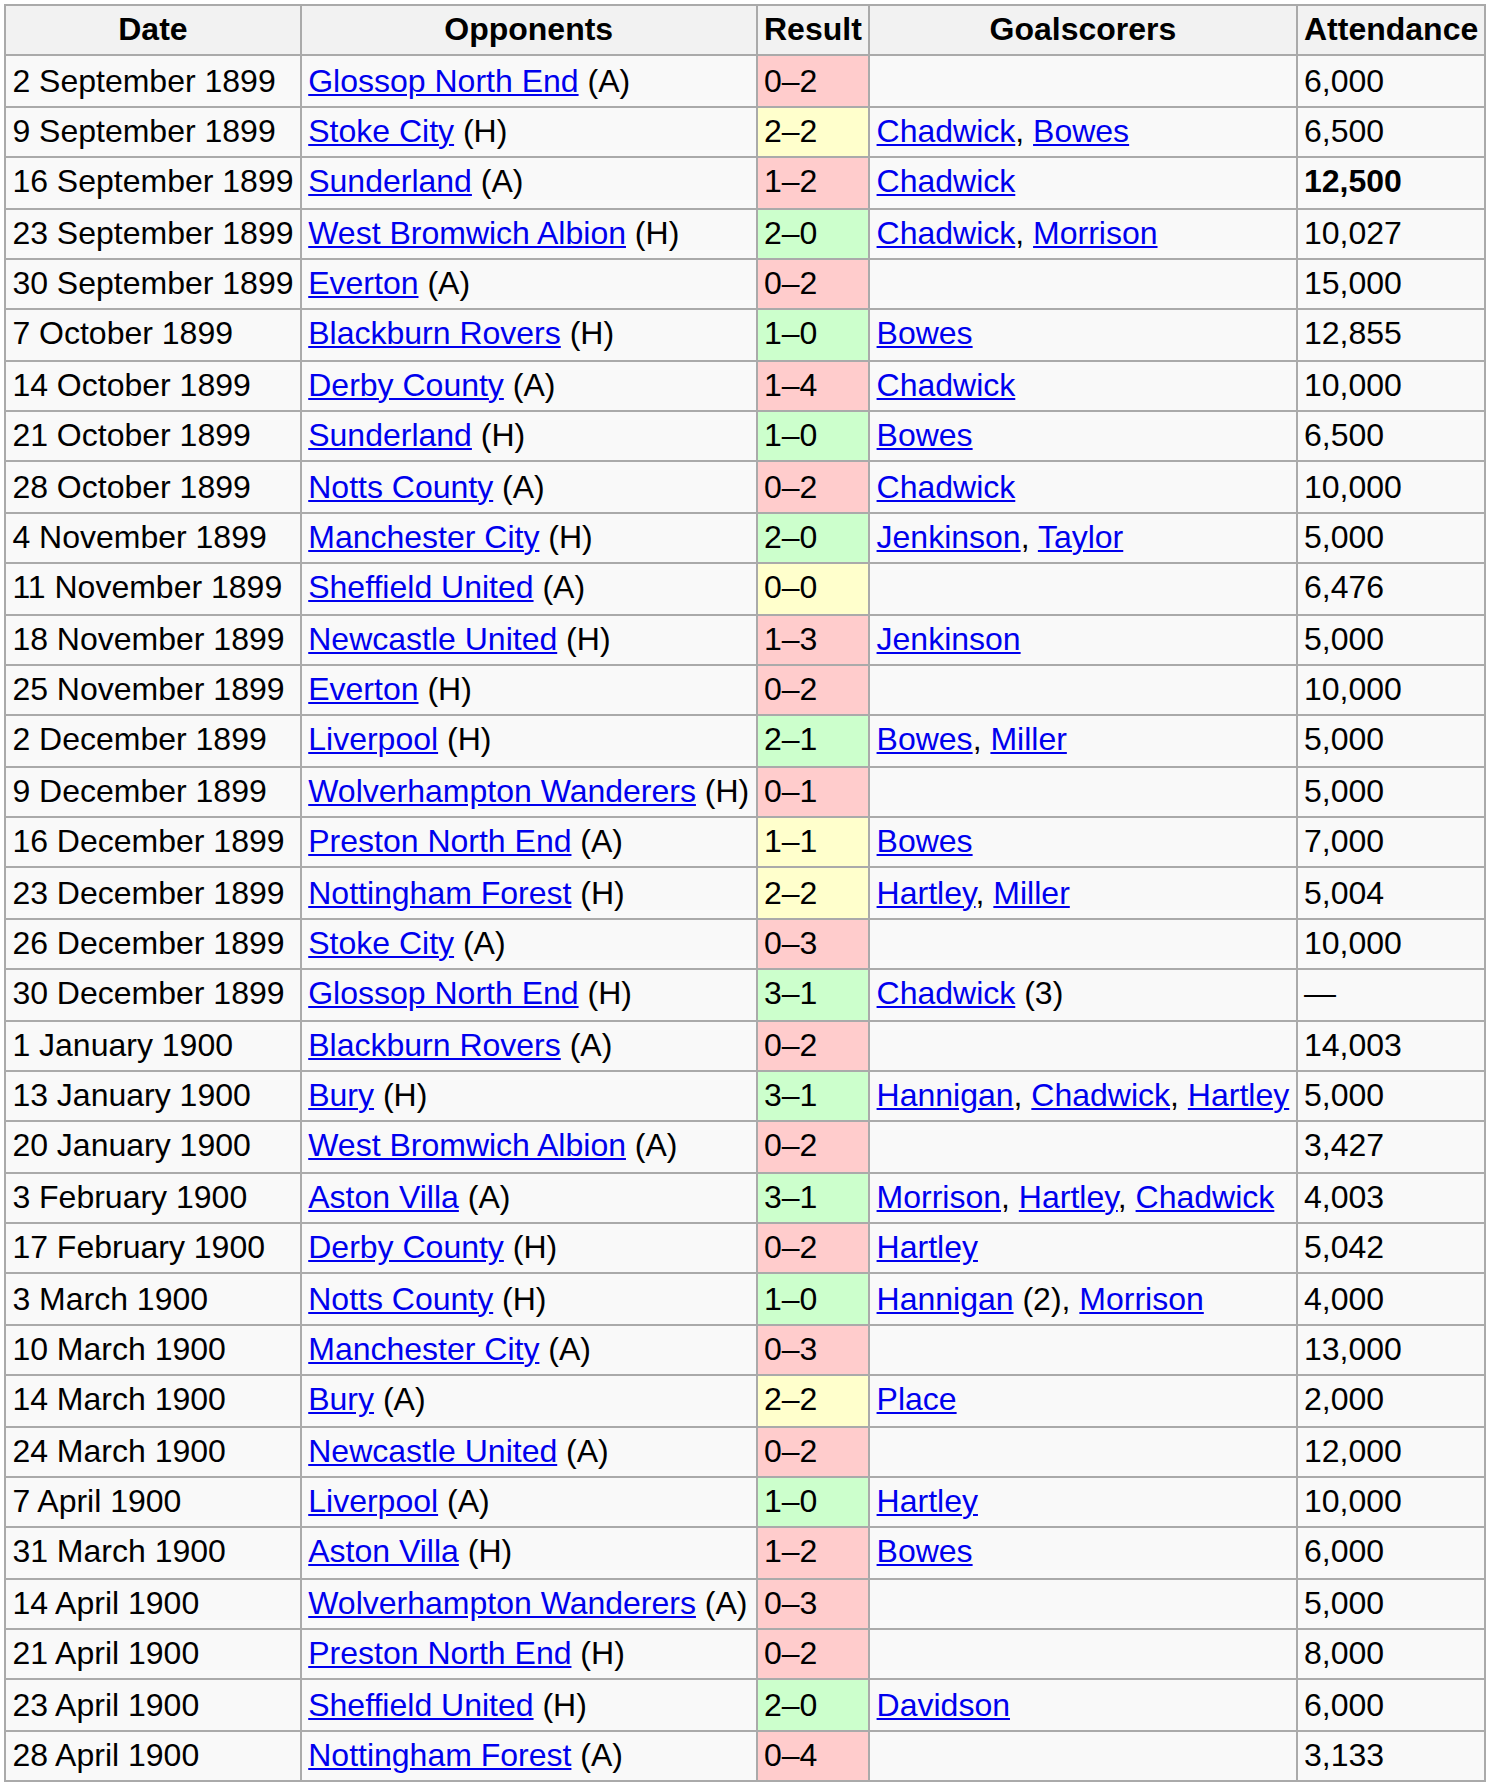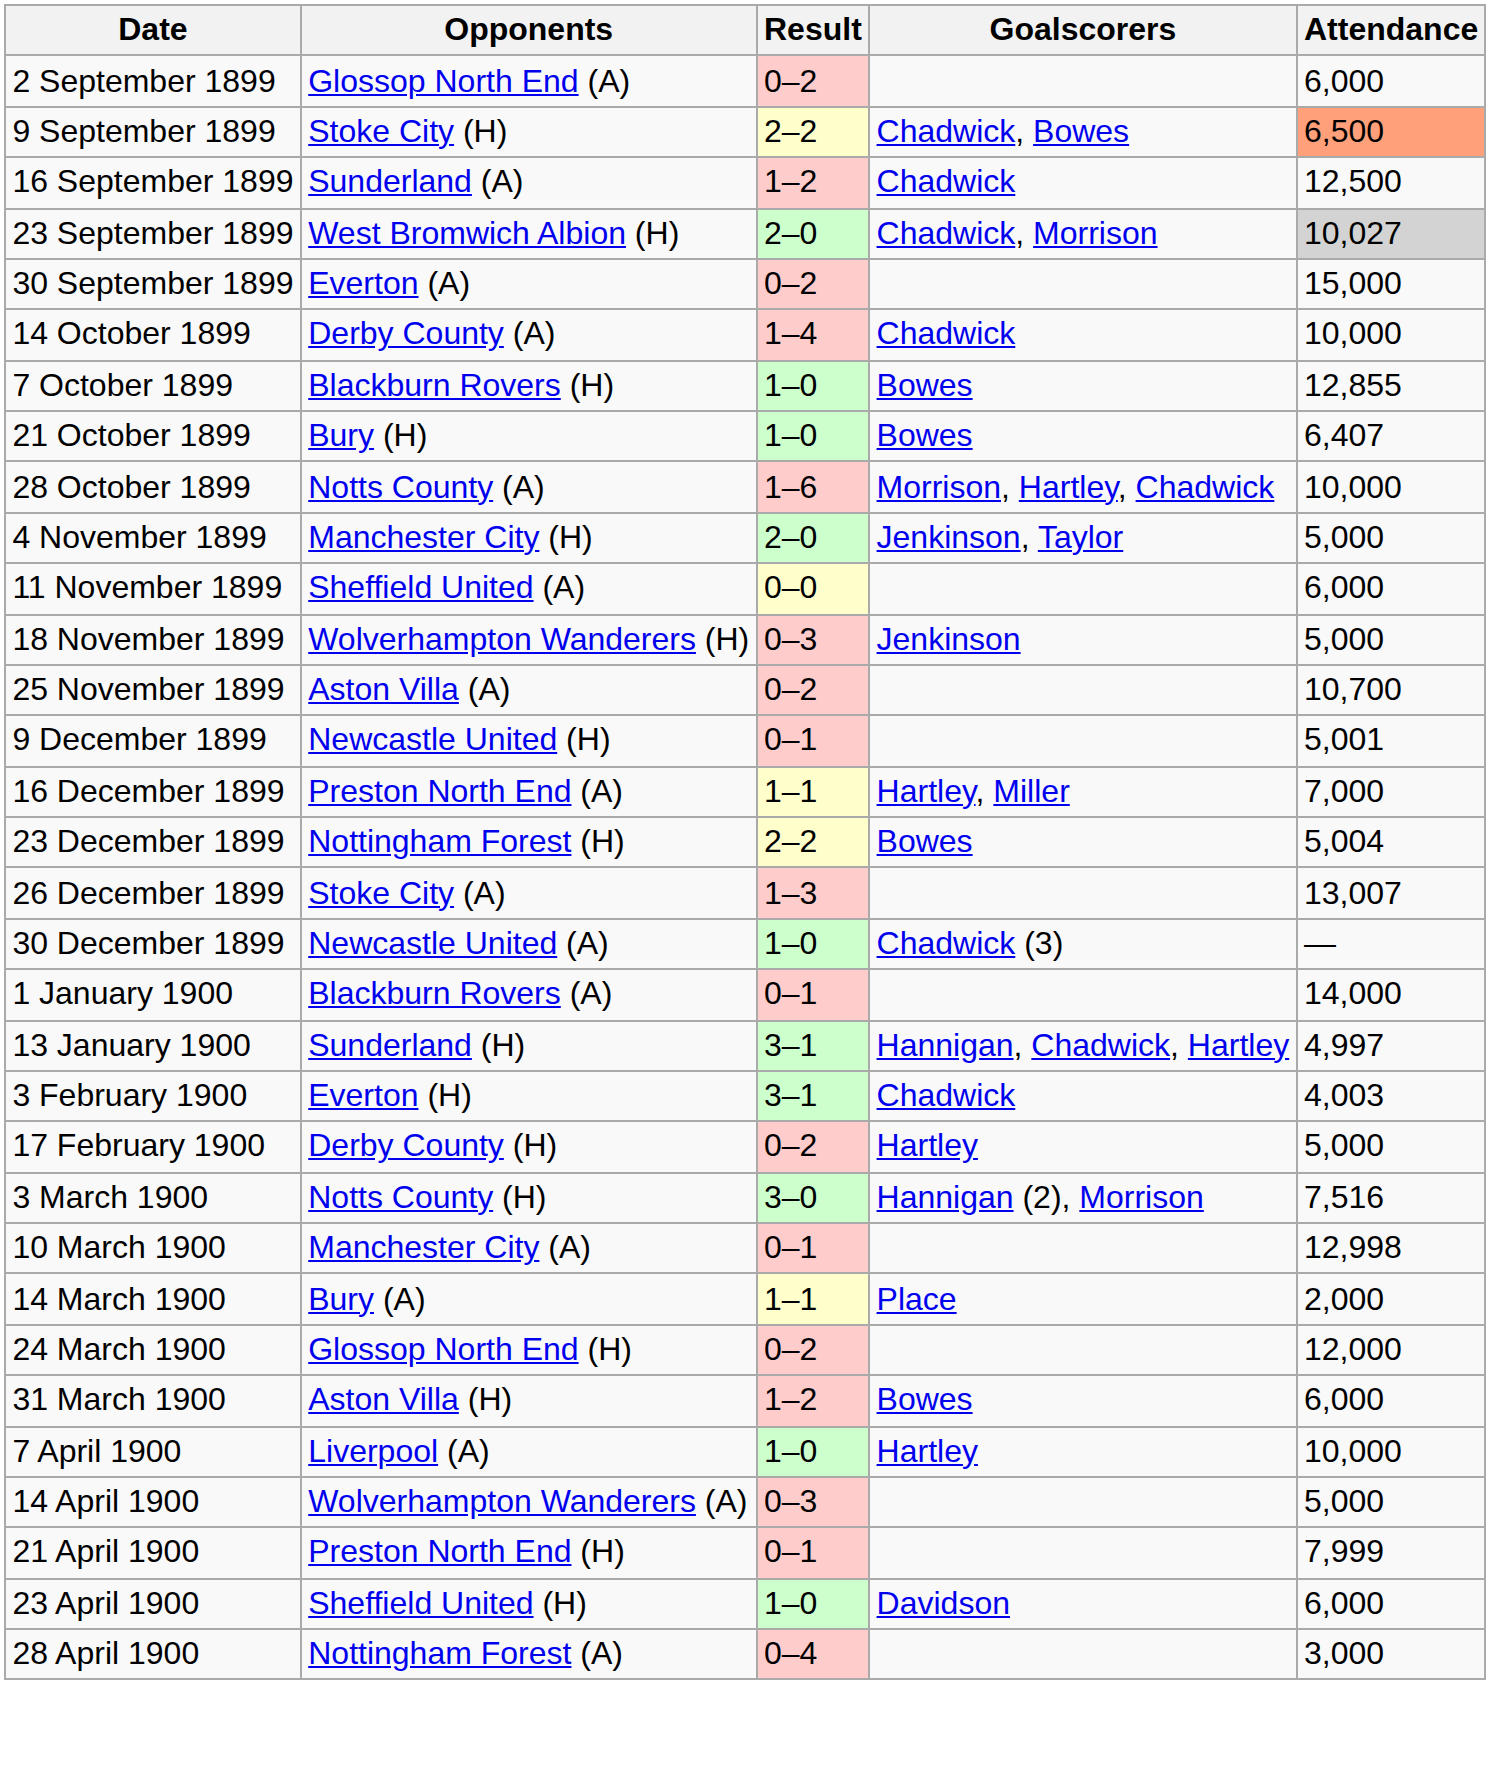9 September 1899 | Attendance: no background -> lightsalmon background
16 September 1899 | Attendance: bold -> normal
23 September 1899 | Attendance: no background -> lightgrey background
rows swapped: 7 October 1899 <-> 14 October 1899
21 October 1899 | Opponents: Sunderland (H) -> Bury (H)
21 October 1899 | Attendance: 6,500 -> 6,407
28 October 1899 | Result: 0–2 -> 1–6
28 October 1899 | Goalscorers: Chadwick -> Morrison, Hartley, Chadwick
11 November 1899 | Attendance: 6,476 -> 6,000
18 November 1899 | Opponents: Newcastle United (H) -> Wolverhampton Wanderers (H)
18 November 1899 | Result: 1–3 -> 0–3
25 November 1899 | Opponents: Everton (H) -> Aston Villa (A)
25 November 1899 | Attendance: 10,000 -> 10,700
- row: 2 December 1899 | Liverpool (H) | 2–1 | Bowes, Miller | 5,000
9 December 1899 | Opponents: Wolverhampton Wanderers (H) -> Newcastle United (H)
9 December 1899 | Attendance: 5,000 -> 5,001
16 December 1899 | Goalscorers: Bowes -> Hartley, Miller
23 December 1899 | Goalscorers: Hartley, Miller -> Bowes
26 December 1899 | Result: 0–3 -> 1–3
26 December 1899 | Attendance: 10,000 -> 13,007
30 December 1899 | Opponents: Glossop North End (H) -> Newcastle United (A)
30 December 1899 | Result: 3–1 -> 1–0
1 January 1900 | Result: 0–2 -> 0–1
1 January 1900 | Attendance: 14,003 -> 14,000
13 January 1900 | Opponents: Bury (H) -> Sunderland (H)
13 January 1900 | Attendance: 5,000 -> 4,997
- row: 20 January 1900 | West Bromwich Albion (A) | 0–2 | 3,427
3 February 1900 | Opponents: Aston Villa (A) -> Everton (H)
3 February 1900 | Goalscorers: Morrison, Hartley, Chadwick -> Chadwick
17 February 1900 | Attendance: 5,042 -> 5,000
3 March 1900 | Result: 1–0 -> 3–0
3 March 1900 | Attendance: 4,000 -> 7,516
10 March 1900 | Result: 0–3 -> 0–1
10 March 1900 | Attendance: 13,000 -> 12,998
14 March 1900 | Result: 2–2 -> 1–1
24 March 1900 | Opponents: Newcastle United (A) -> Glossop North End (H)
rows swapped: 31 March 1900 <-> 7 April 1900
21 April 1900 | Result: 0–2 -> 0–1
21 April 1900 | Attendance: 8,000 -> 7,999
23 April 1900 | Result: 2–0 -> 1–0
28 April 1900 | Attendance: 3,133 -> 3,000
